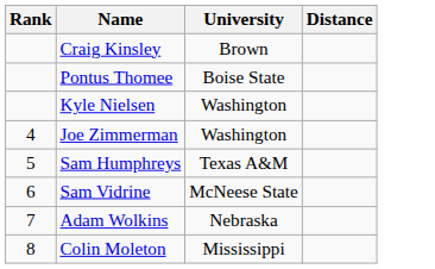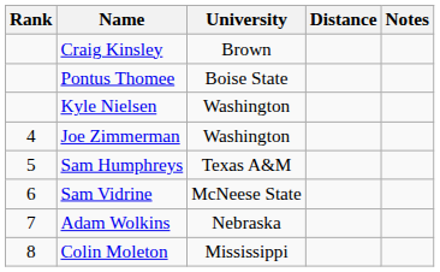+ column: Notes
